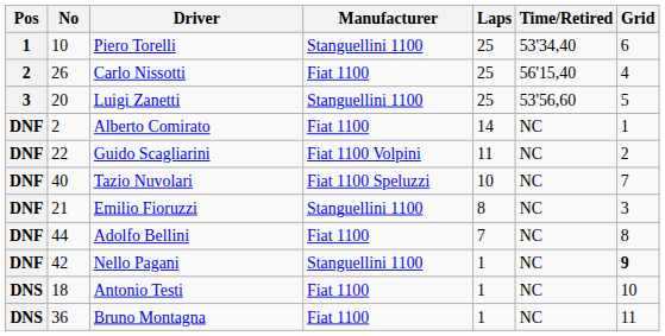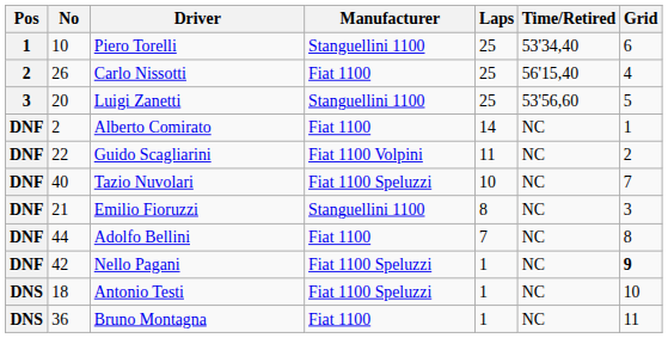Nello Pagani | Manufacturer: Stanguellini 1100 -> Fiat 1100 Speluzzi
Antonio Testi | Manufacturer: Fiat 1100 -> Fiat 1100 Speluzzi
